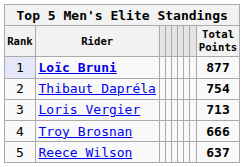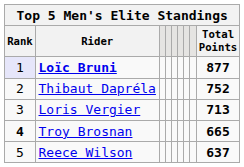Thibaut Dapréla | Total Points: 754 -> 752
Troy Brosnan | Rank: normal -> bold
Troy Brosnan | Total Points: 666 -> 665
